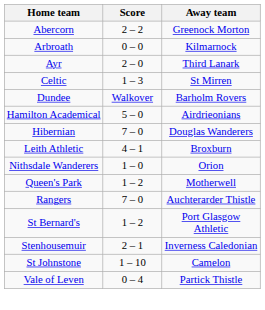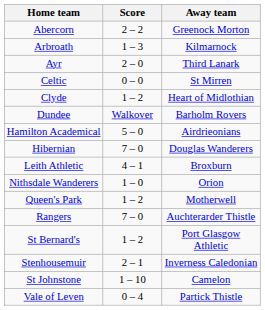Arbroath | Score: 0 – 0 -> 1 – 3
Celtic | Score: 1 – 3 -> 0 – 0
+ row: Clyde | 1 – 2 | Heart of Midlothian
